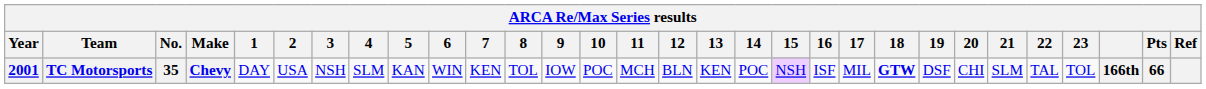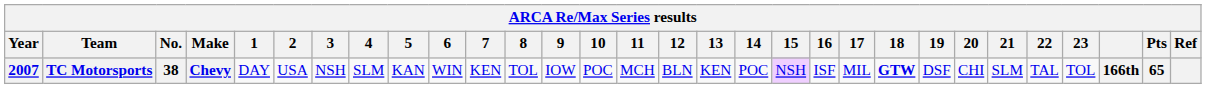TC Motorsports | Year: 2001 -> 2007
TC Motorsports | No.: 35 -> 38
TC Motorsports | Pts: 66 -> 65
